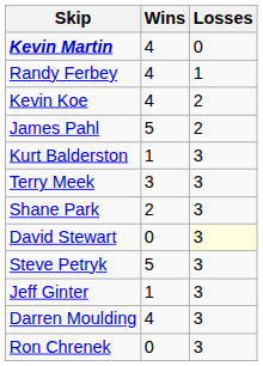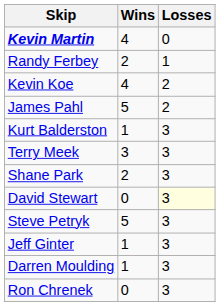Randy Ferbey | Wins: 4 -> 2
Darren Moulding | Wins: 4 -> 1
